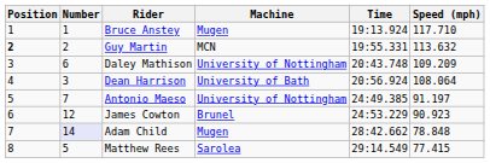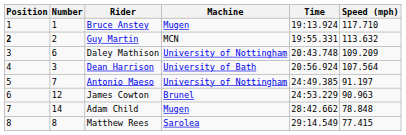Dean Harrison | Speed (mph): 108.064 -> 107.564
James Cowton | Speed (mph): 90.923 -> 90.963
Adam Child | Number: lavender background -> no background
Matthew Rees | Number: 5 -> 8
